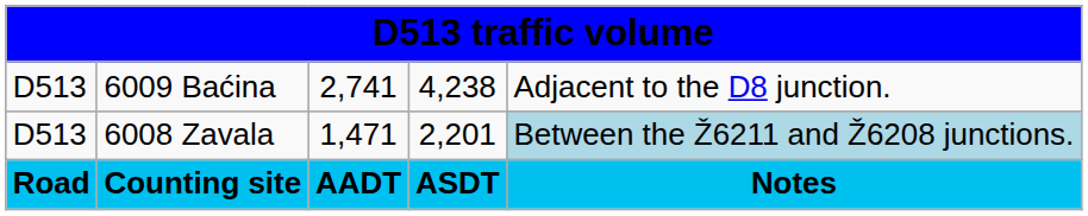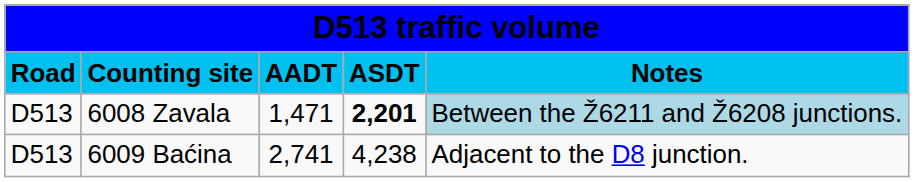rows swapped: Counting site <-> 6009 Baćina
6008 Zavala | column 4: normal -> bold
